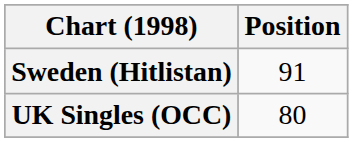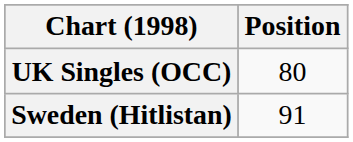rows swapped: Sweden (Hitlistan) <-> UK Singles (OCC)
